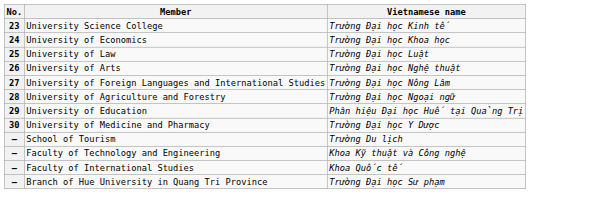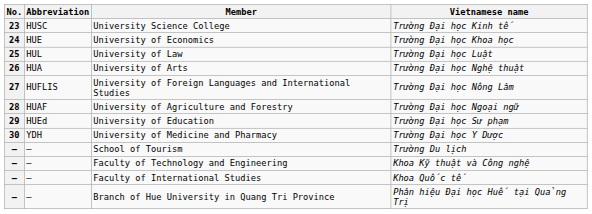+ column: Abbreviation | HUSC | HUE | HUL | HUA | HUFLIS | HUAF | HUEd | YDH | – | – | – | –
University of Education | Vietnamese name: Phân hiệu Đại học Huế tại Quảng Trị -> Trường Đại học Sư phạm
Branch of Hue University in Quang Tri Province | Vietnamese name: Trường Đại học Sư phạm -> Phân hiệu Đại học Huế tại Quảng Trị
